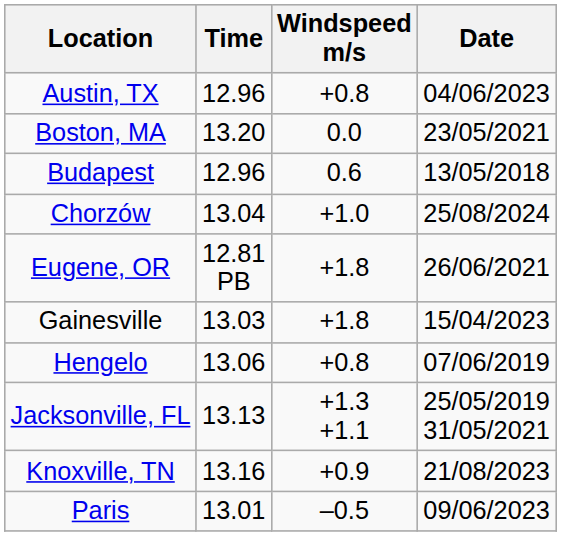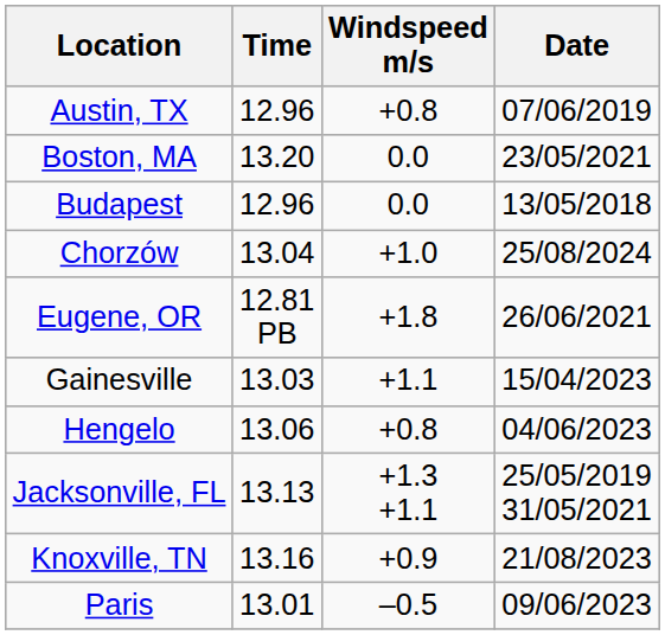Austin, TX | Date: 04/06/2023 -> 07/06/2019
Budapest | Windspeed m/s: 0.6 -> 0.0
Gainesville | Windspeed m/s: +1.8 -> +1.1
Hengelo | Date: 07/06/2019 -> 04/06/2023
